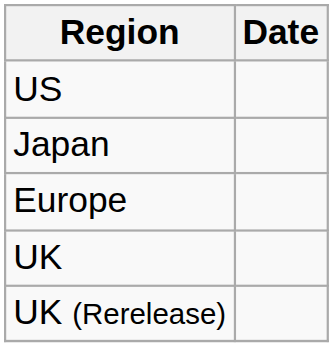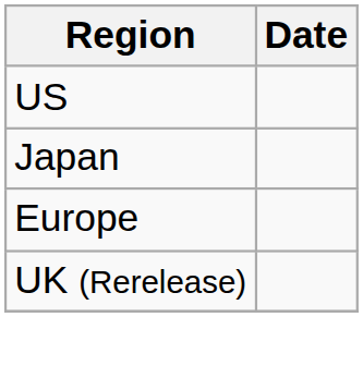- row: UK
